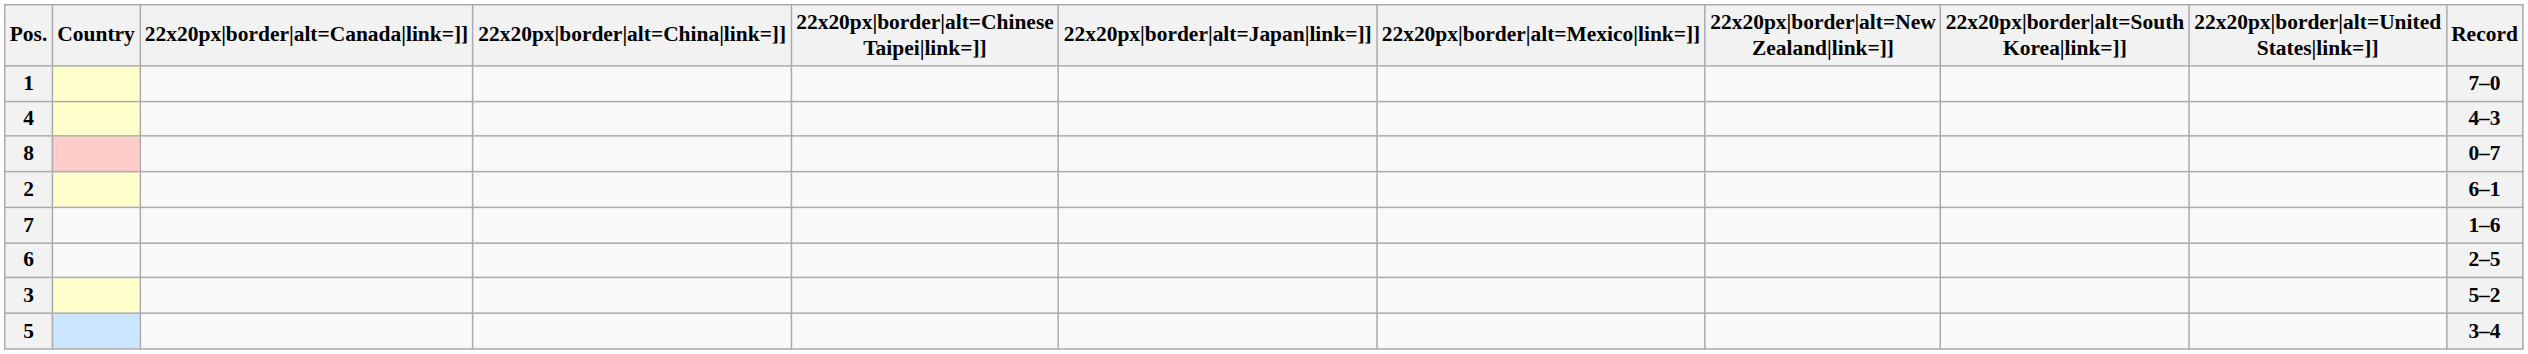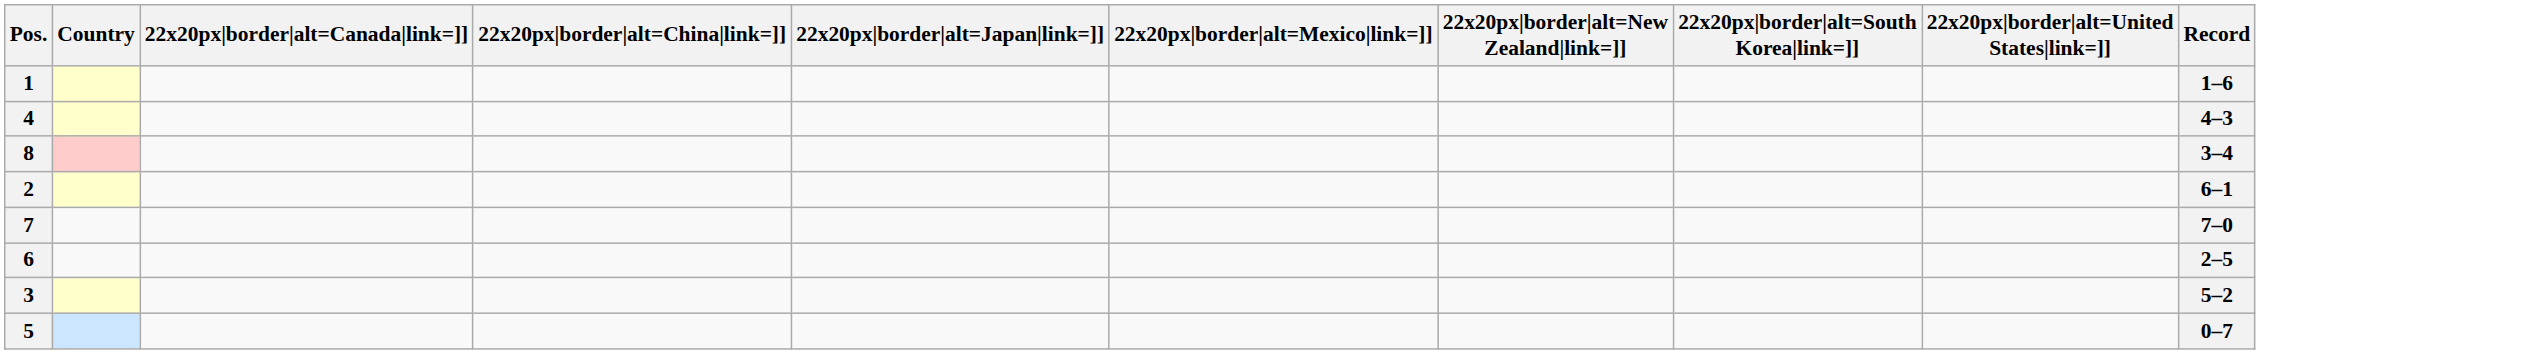- column: 22x20px|border|alt=Chinese Taipei|link=]]
1 | Record: 7–0 -> 1–6
8 | Record: 0–7 -> 3–4
7 | Record: 1–6 -> 7–0
5 | Record: 3–4 -> 0–7
